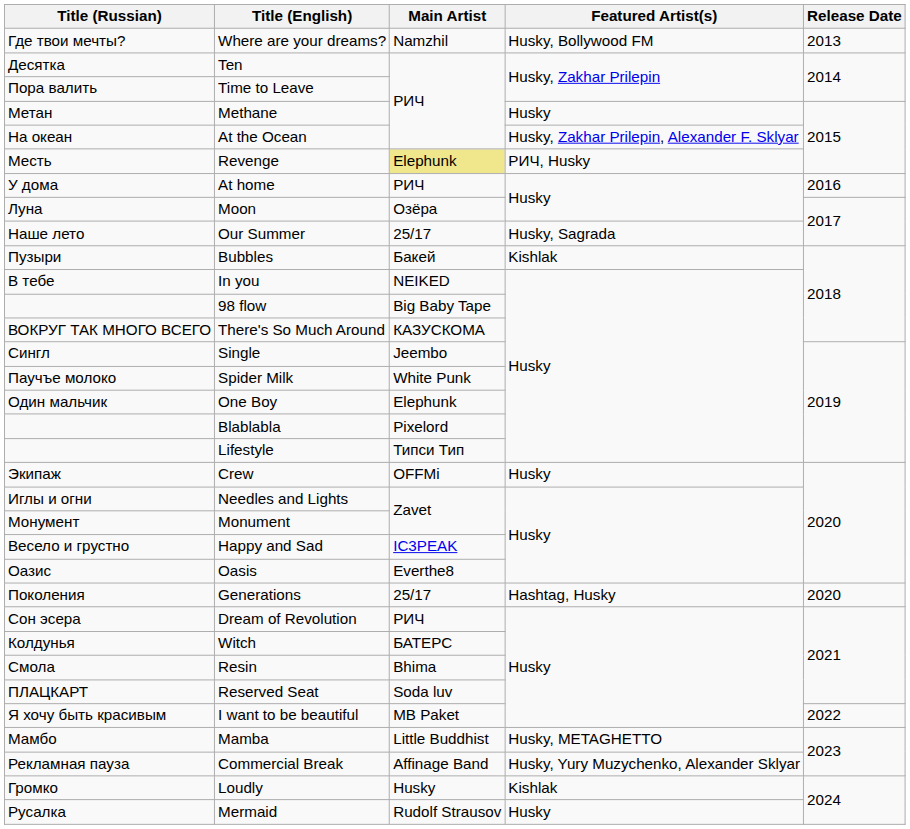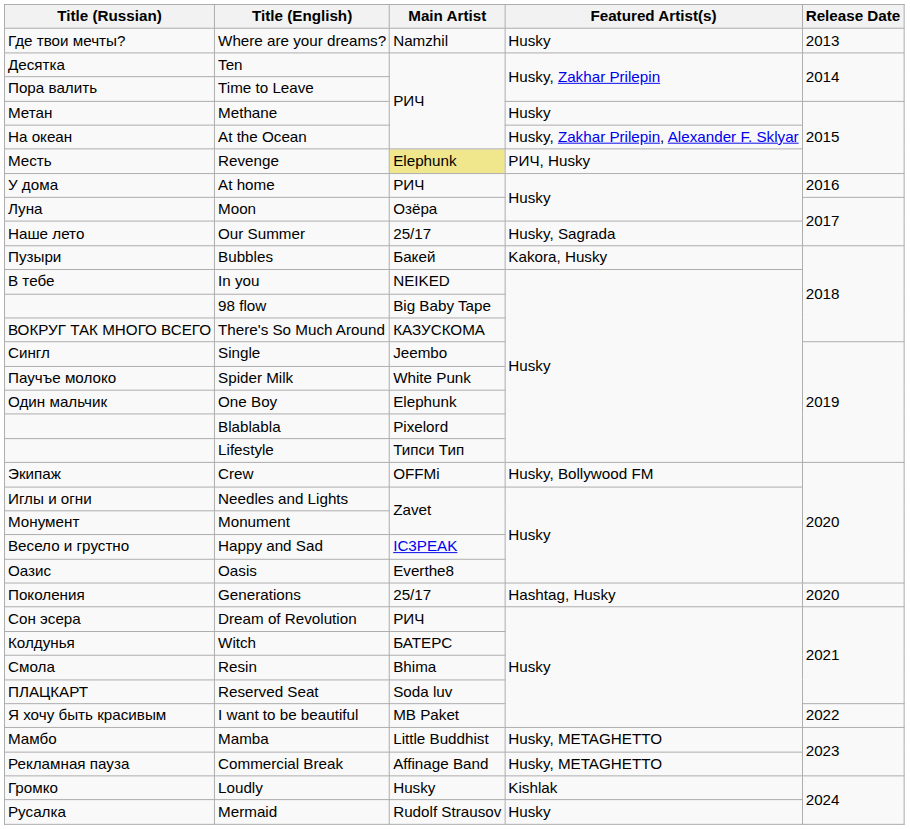Where are your dreams? | Featured Artist(s): Husky, Bollywood FM -> Husky
Bubbles | Featured Artist(s): Kishlak -> Kakora, Husky
Crew | Featured Artist(s): Husky -> Husky, Bollywood FM
Commercial Break | Featured Artist(s): Husky, Yury Muzychenko, Alexander Sklyar -> Husky, METAGHETTO
